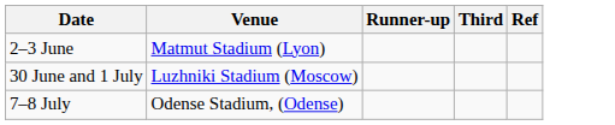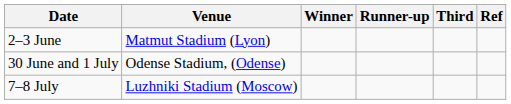+ column: Winner
30 June and 1 July | Venue: Luzhniki Stadium (Moscow) -> Odense Stadium, (Odense)
7–8 July | Venue: Odense Stadium, (Odense) -> Luzhniki Stadium (Moscow)
